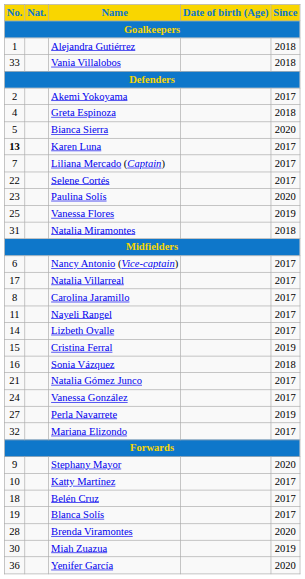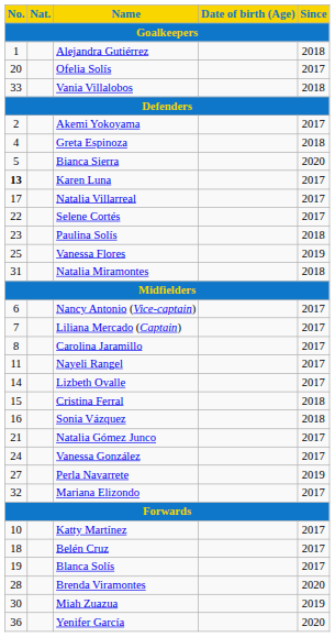+ row: 20 | Ofelia Solís | 2017
rows swapped: Natalia Villarreal <-> Liliana Mercado (Captain)
Paulina Solís | Since: 2020 -> 2018
Cristina Ferral | Since: 2019 -> 2018
- row: 9 | Stephany Mayor | 2020
